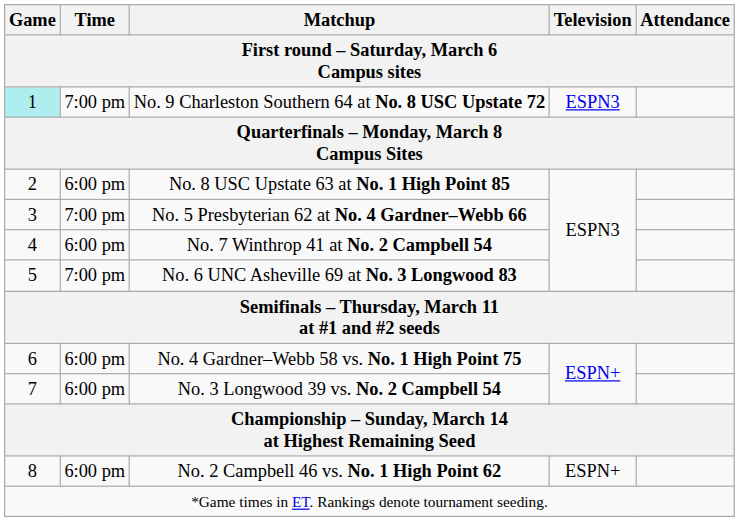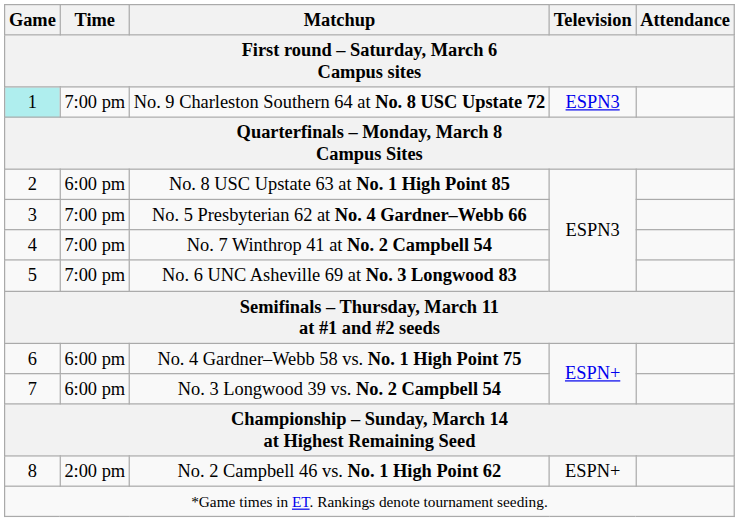No. 7 Winthrop 41 at No. 2 Campbell 54 | Time: 6:00 pm -> 7:00 pm
No. 2 Campbell 46 vs. No. 1 High Point 62 | Time: 6:00 pm -> 2:00 pm
